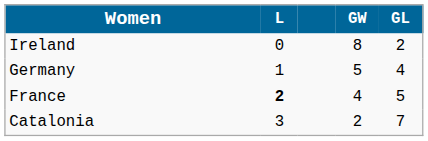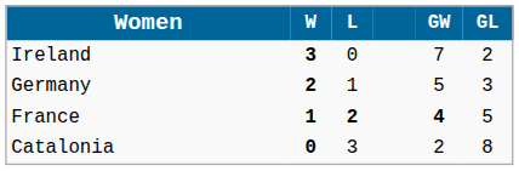+ column: W | 3 | 2 | 1 | 0
Ireland | GW: 8 -> 7
Germany | GL: 4 -> 3
France | GW: normal -> bold
Catalonia | GL: 7 -> 8
